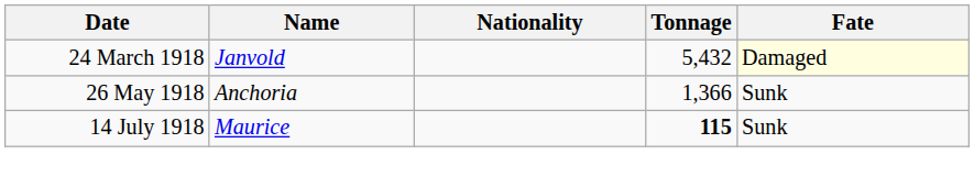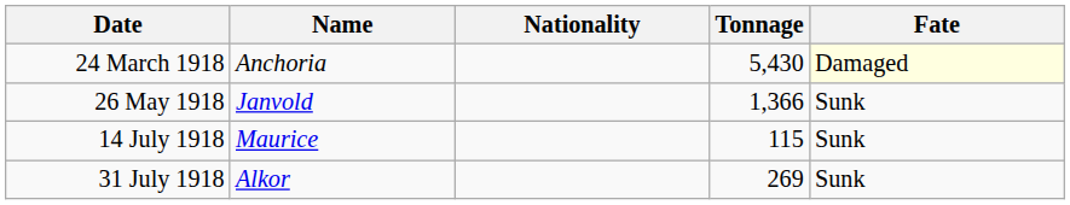24 March 1918 | Name: Janvold -> Anchoria
24 March 1918 | Tonnage: 5,432 -> 5,430
26 May 1918 | Name: Anchoria -> Janvold
14 July 1918 | Tonnage: bold -> normal
+ row: 31 July 1918 | Alkor | 269 | Sunk
